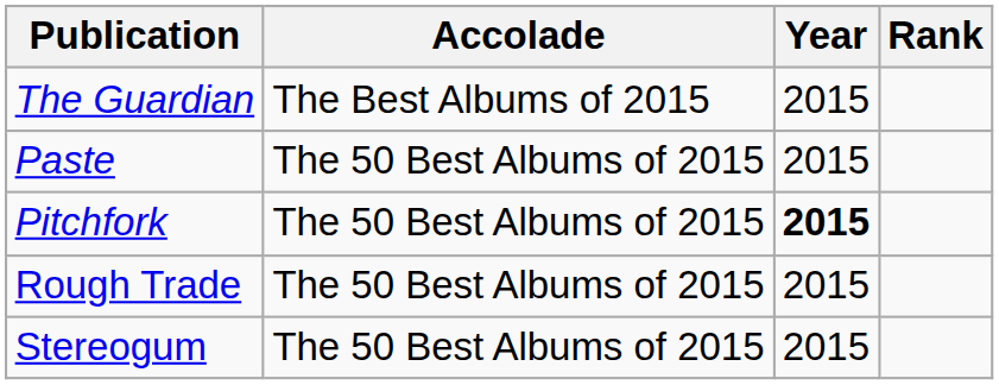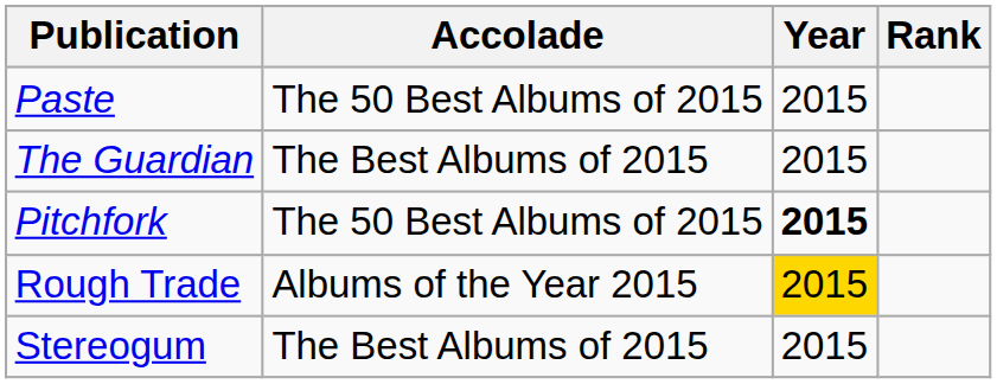rows swapped: The Guardian <-> Paste
Rough Trade | Accolade: The 50 Best Albums of 2015 -> Albums of the Year 2015
Rough Trade | Year: no background -> gold background
Stereogum | Accolade: The 50 Best Albums of 2015 -> The Best Albums of 2015
